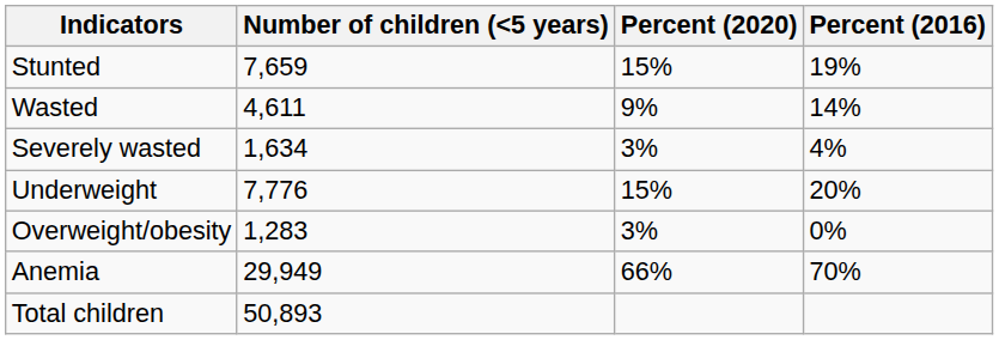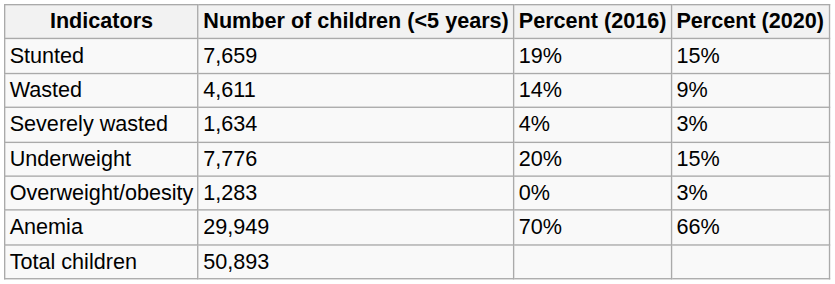columns swapped: Percent (2020) <-> Percent (2016)
